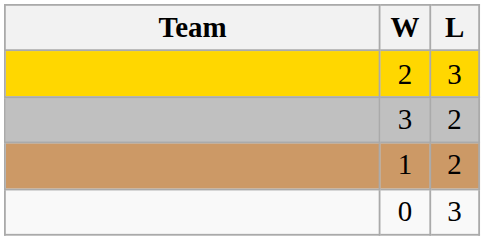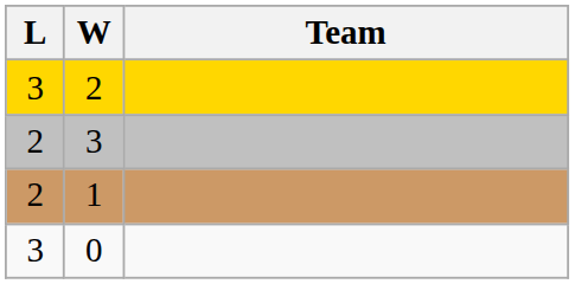columns swapped: Team <-> L
